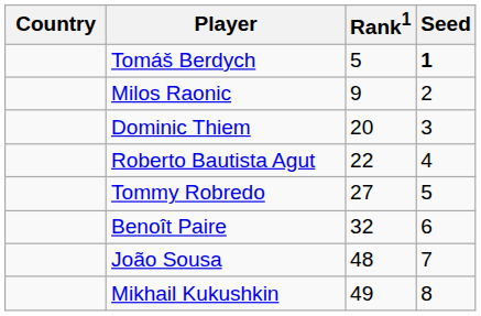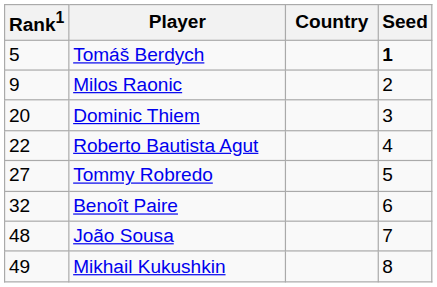columns swapped: Country <-> Rank1
